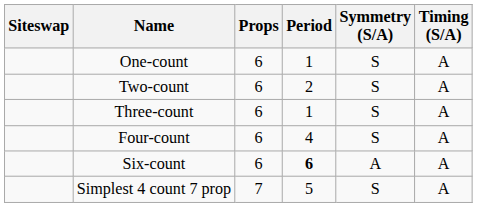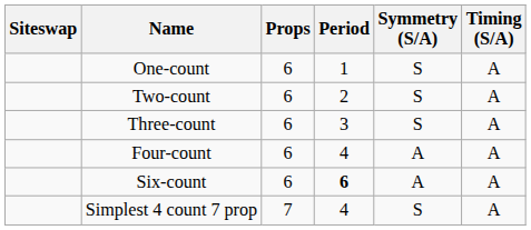Three-count | Period: 1 -> 3
Four-count | Symmetry (S/A): S -> A
Simplest 4 count 7 prop | Period: 5 -> 4
